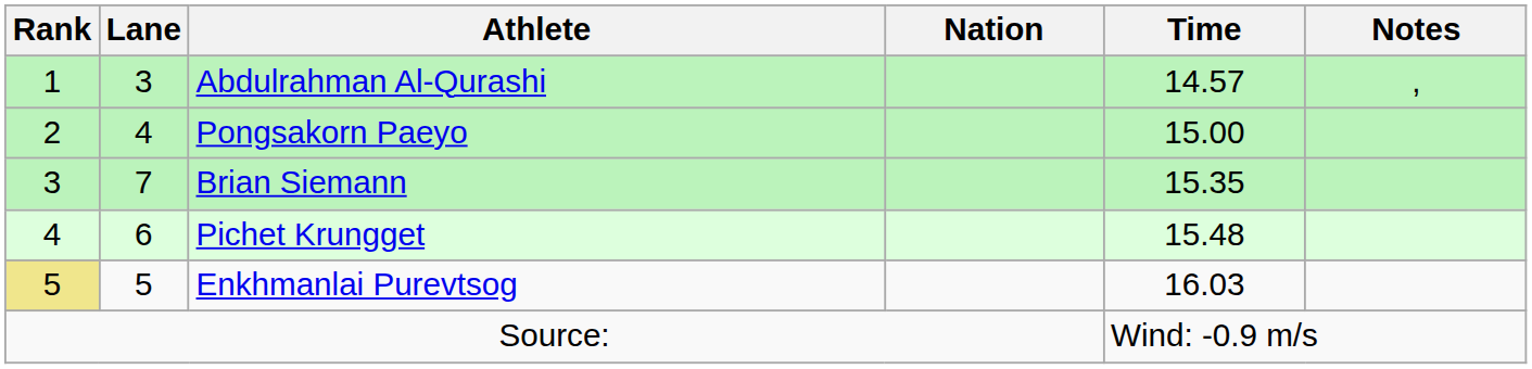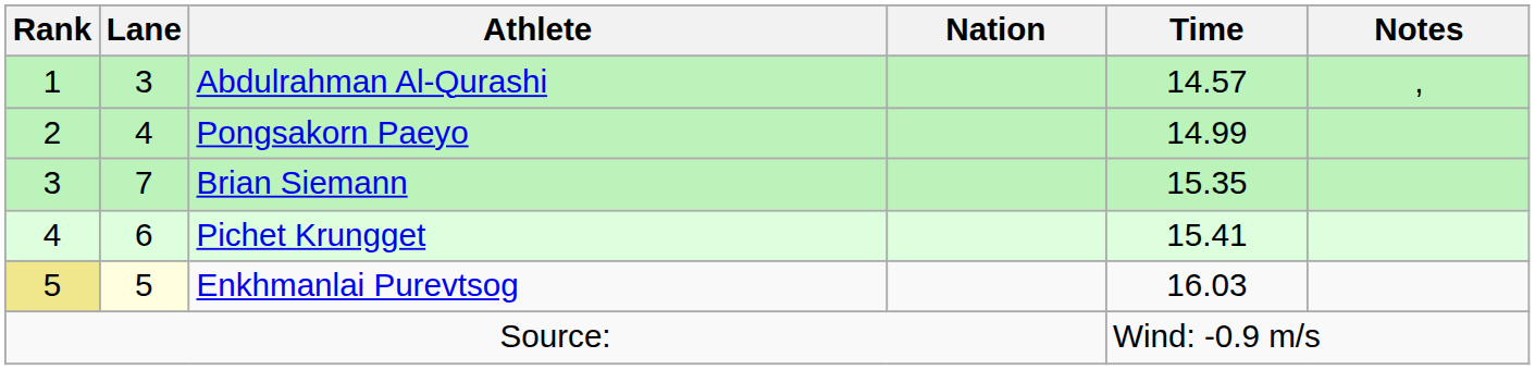Pongsakorn Paeyo | Time: 15.00 -> 14.99
Pichet Krungget | Time: 15.48 -> 15.41
Enkhmanlai Purevtsog | Lane: no background -> lightyellow background
